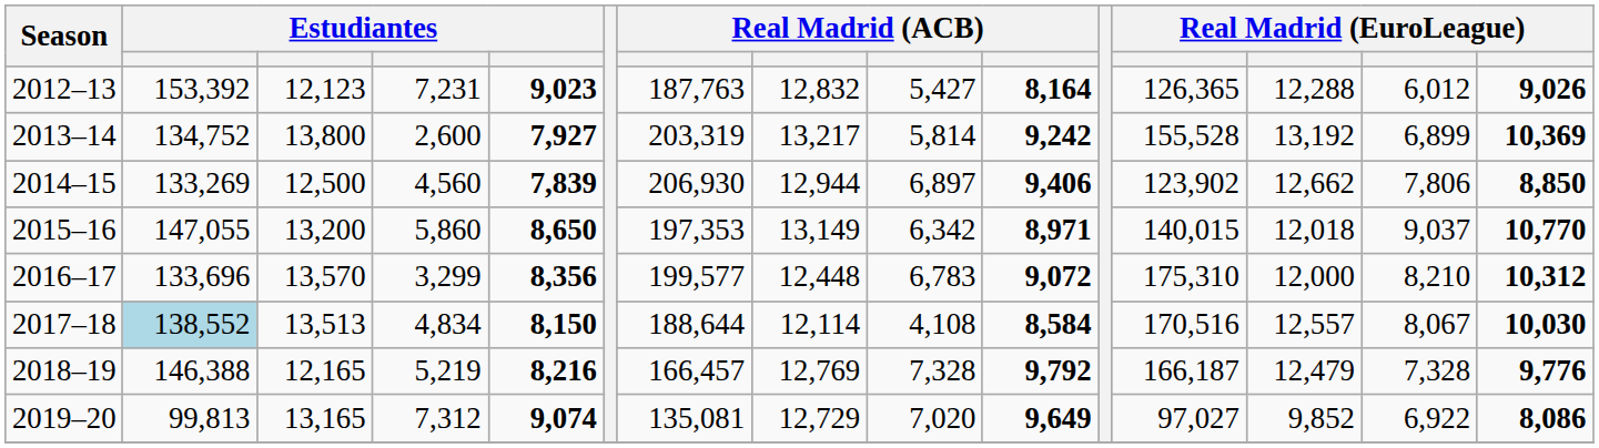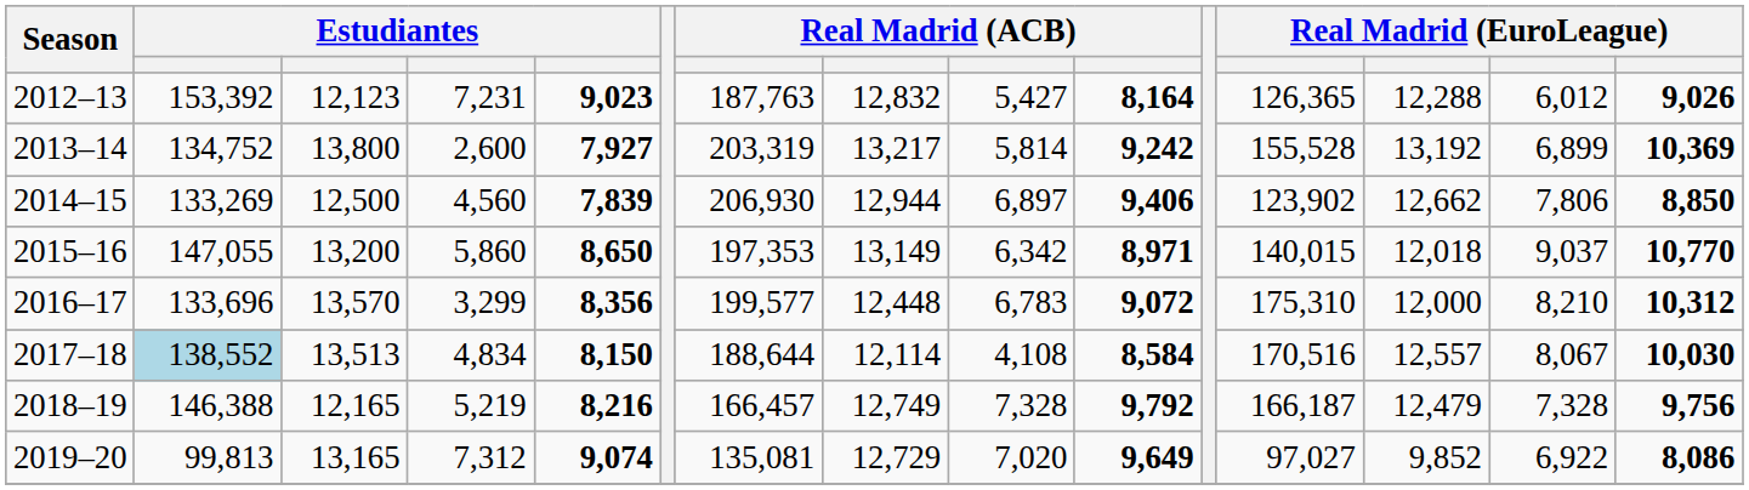2018–19 | column 8: 12,769 -> 12,749
2018–19 | column 15: 9,776 -> 9,756
